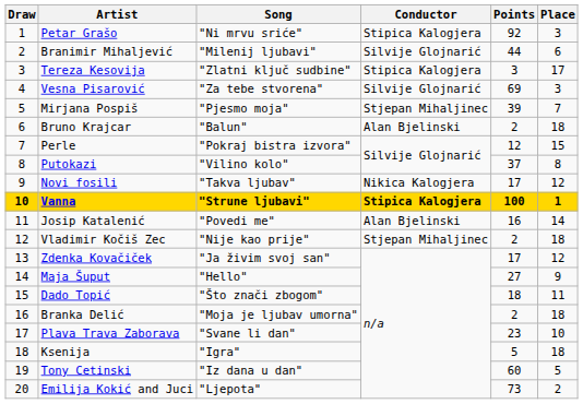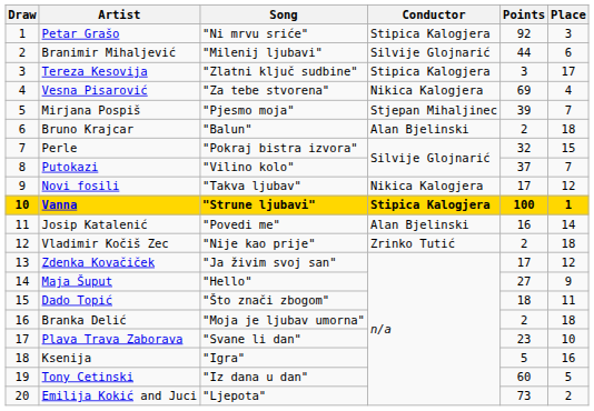Vesna Pisarović | Conductor: Silvije Glojnarić -> Nikica Kalogjera
Vesna Pisarović | Place: 3 -> 4
Perle | Points: 12 -> 32
Putokazi | Place: 8 -> 7
Vladimir Kočiš Zec | Conductor: Stjepan Mihaljinec -> Zrinko Tutić
Ksenija | Place: 18 -> 16
